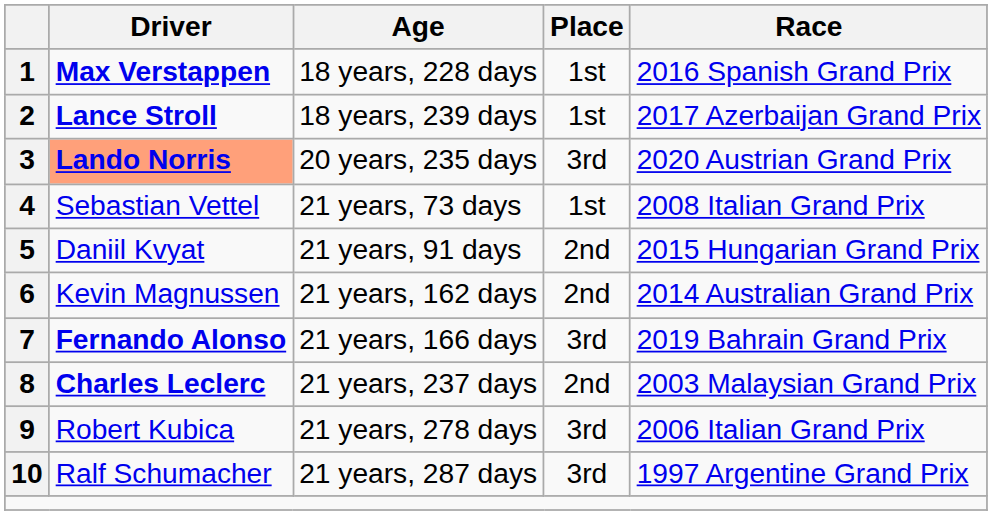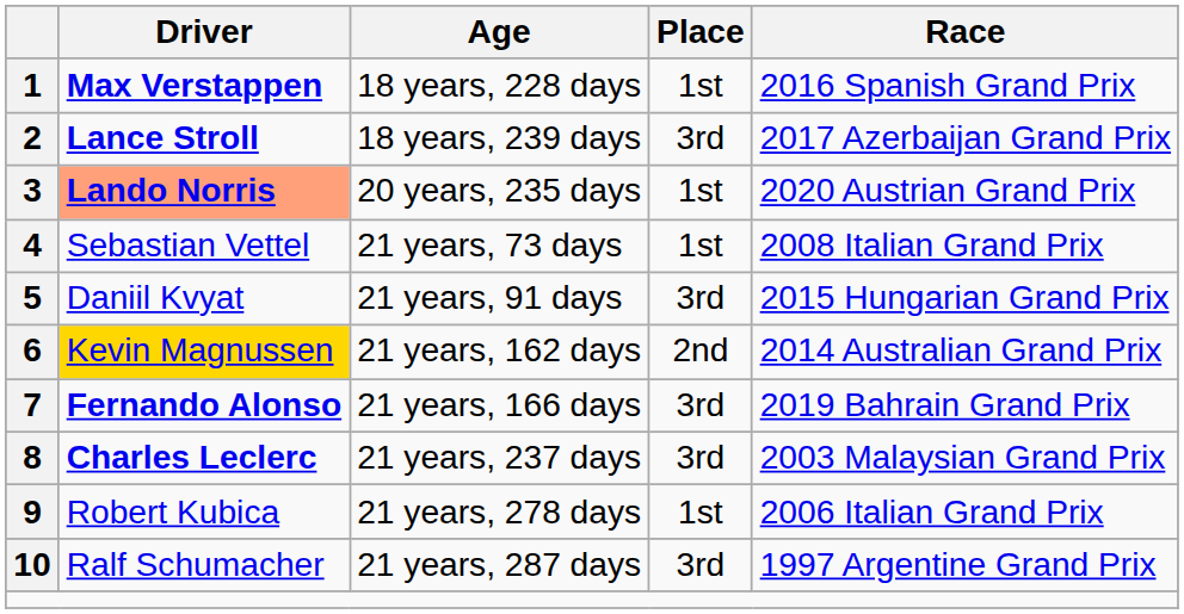2 | Place: 1st -> 3rd
3 | Place: 3rd -> 1st
5 | Place: 2nd -> 3rd
6 | Driver: no background -> gold background
8 | Place: 2nd -> 3rd
9 | Place: 3rd -> 1st
